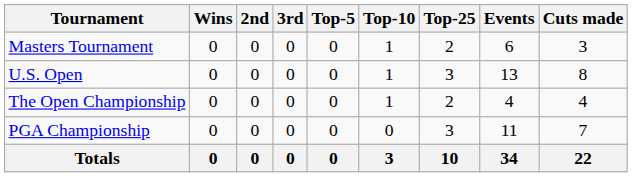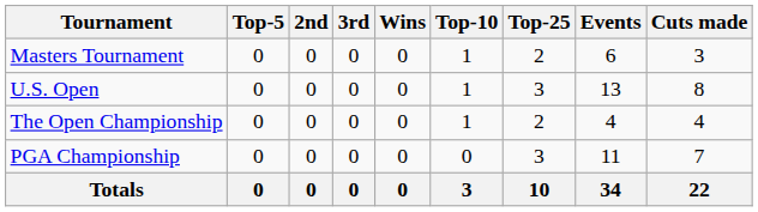columns swapped: Wins <-> Top-5
